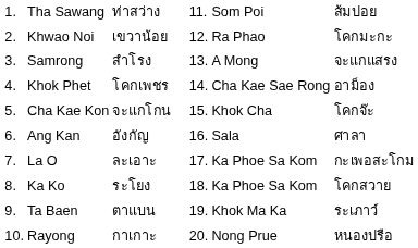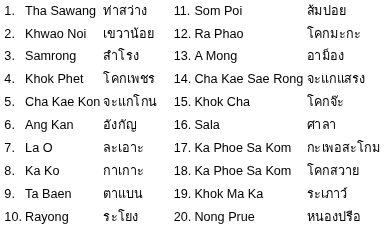Samrong | column 8: จะแกแสรง -> อาม็อง
Khok Phet | column 8: อาม็อง -> จะแกแสรง
Ka Ko | column 3: ระโยง -> กาเกาะ
Rayong | column 3: กาเกาะ -> ระโยง
